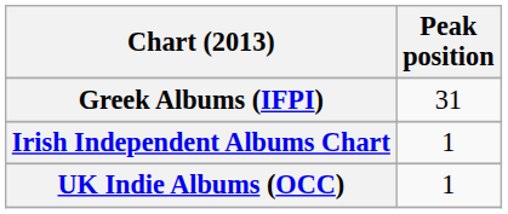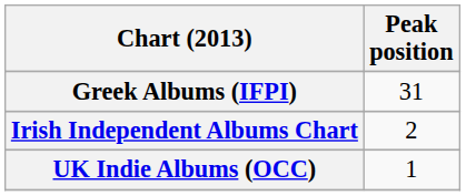Irish Independent Albums Chart | Peak position: 1 -> 2
